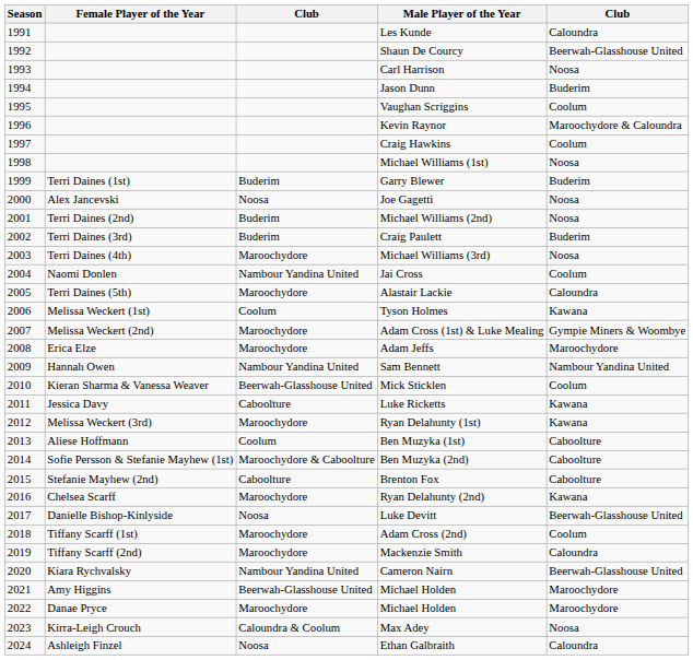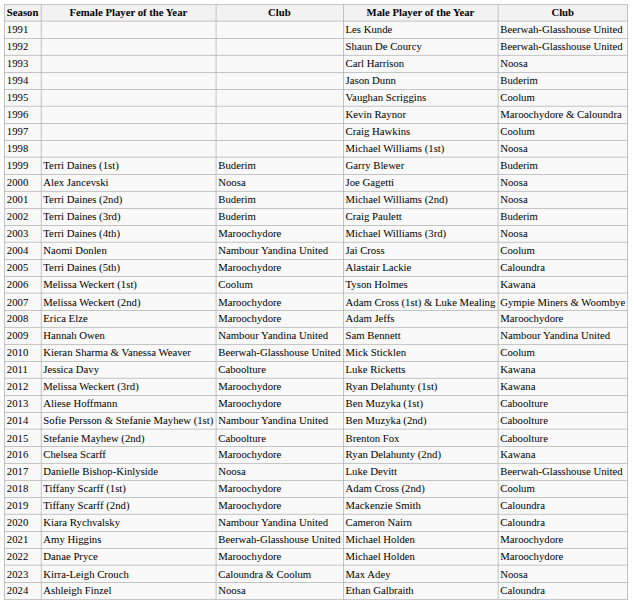Les Kunde | column 5: Caloundra -> Beerwah-Glasshouse United
Ben Muzyka (1st) | column 3: Coolum -> Maroochydore
Ben Muzyka (2nd) | column 3: Maroochydore & Caboolture -> Nambour Yandina United
Cameron Nairn | column 5: Beerwah-Glasshouse United -> Caloundra
